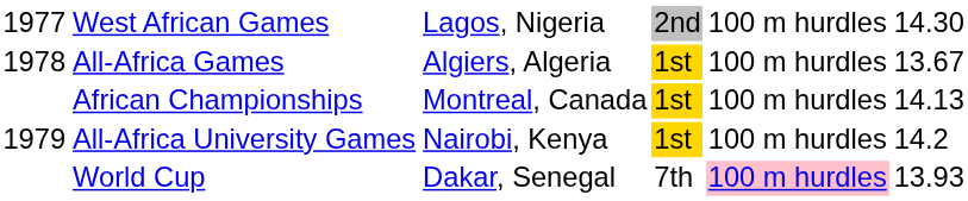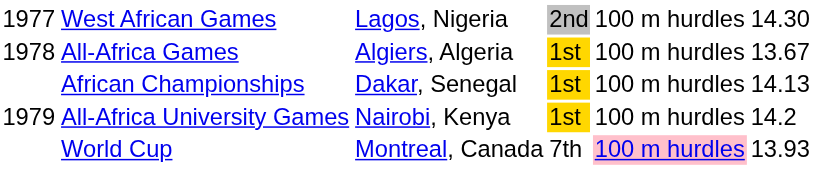African Championships | column 3: Montreal, Canada -> Dakar, Senegal
World Cup | column 3: Dakar, Senegal -> Montreal, Canada
